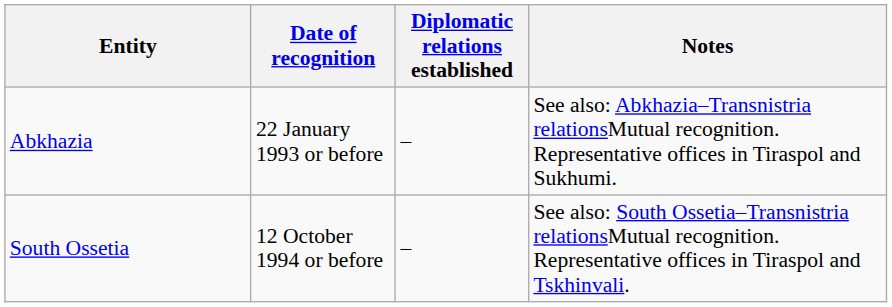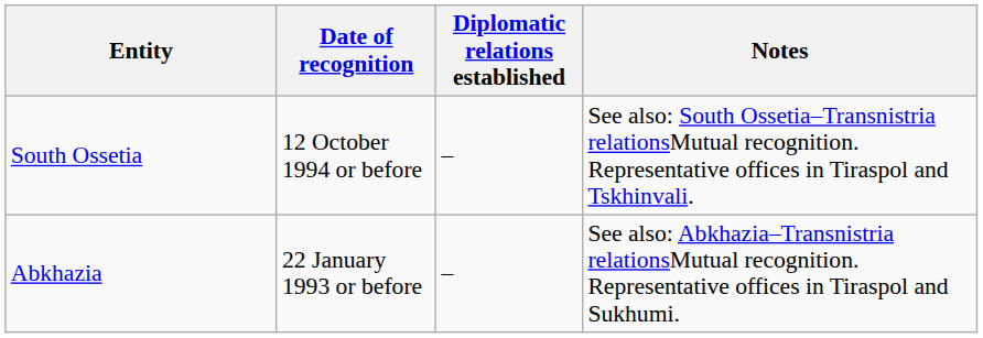rows swapped: Abkhazia <-> South Ossetia
